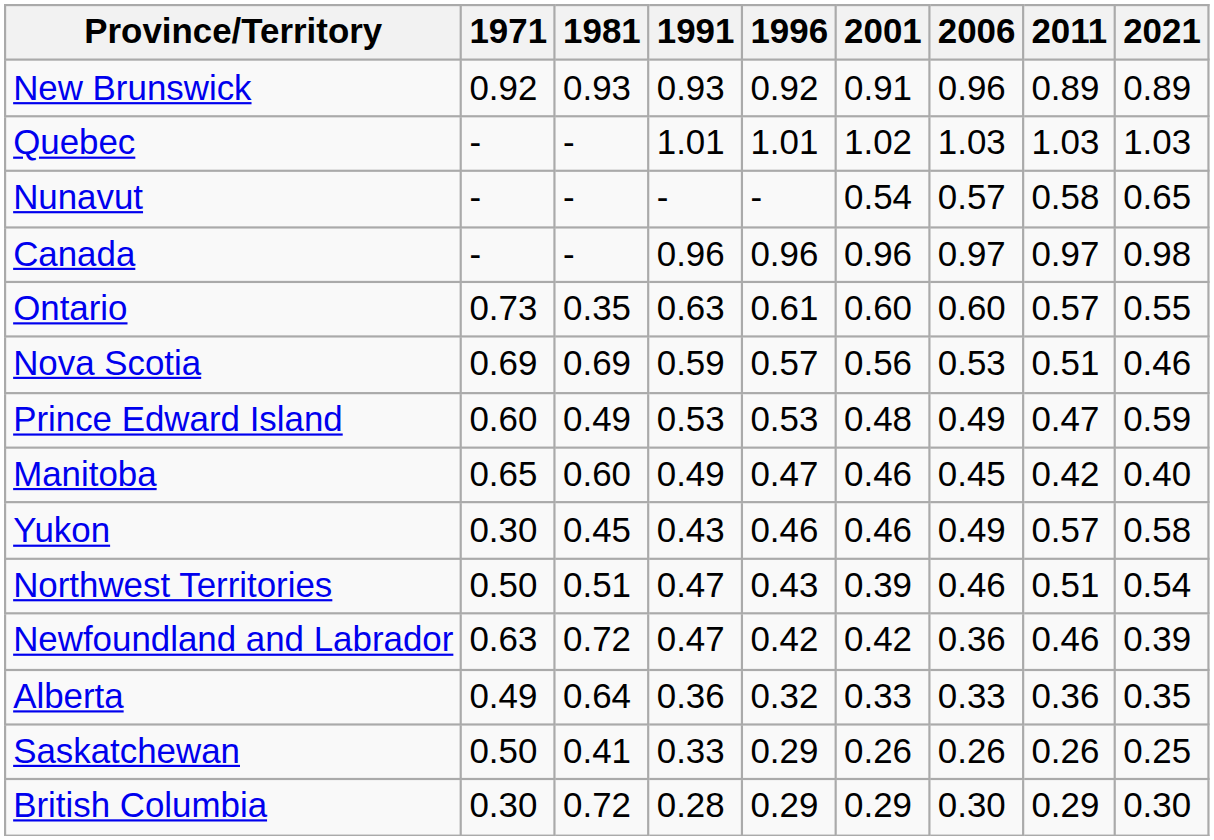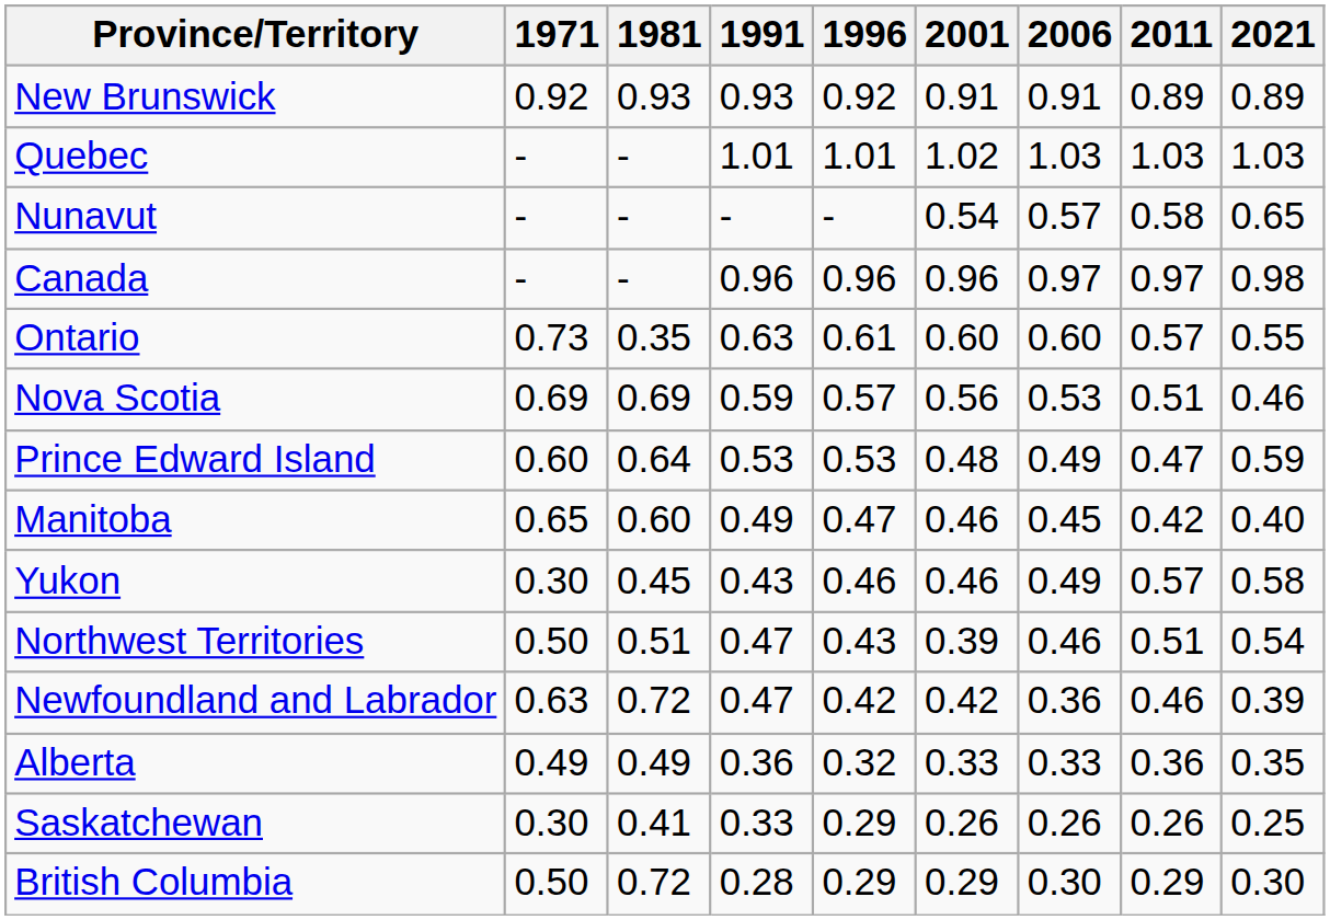New Brunswick | 2006: 0.96 -> 0.91
Prince Edward Island | 1981: 0.49 -> 0.64
Alberta | 1981: 0.64 -> 0.49
Saskatchewan | 1971: 0.50 -> 0.30
British Columbia | 1971: 0.30 -> 0.50
